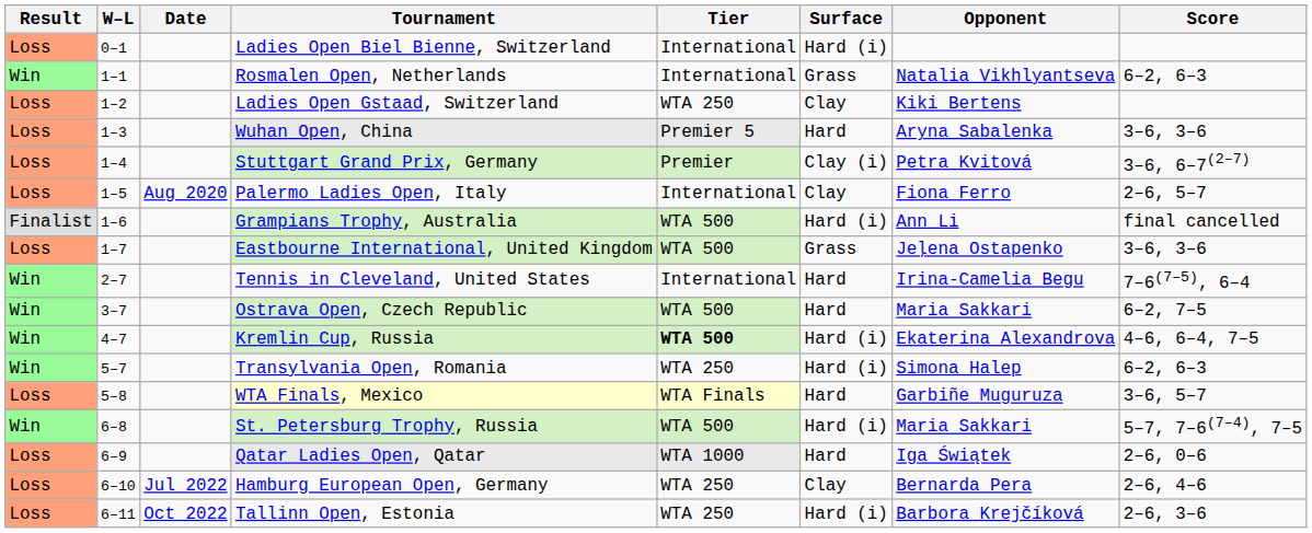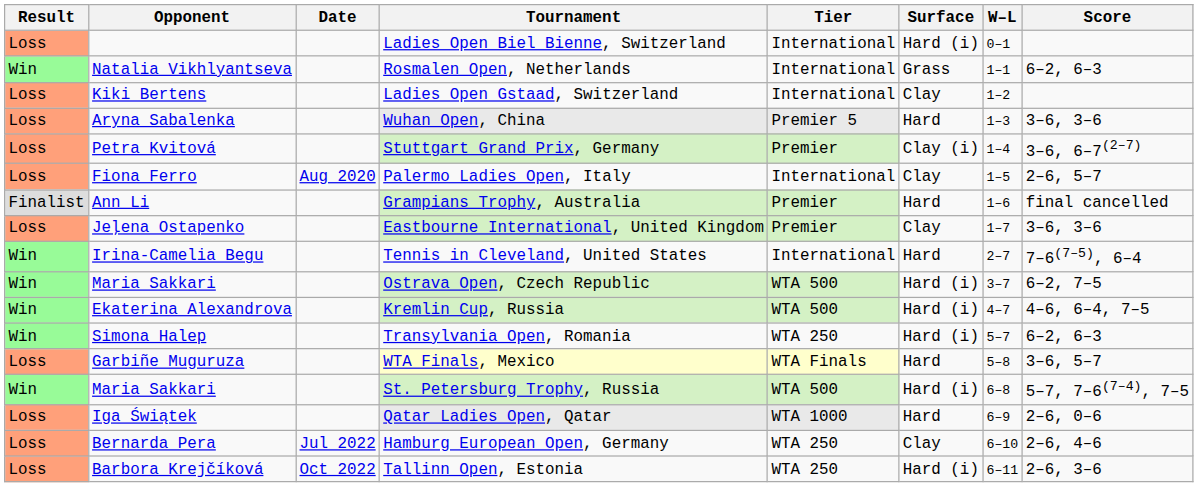columns swapped: W–L <-> Opponent
Ladies Open Gstaad, Switzerland | Tier: WTA 250 -> International
Grampians Trophy, Australia | Tier: WTA 500 -> Premier
Grampians Trophy, Australia | Surface: Hard (i) -> Hard
Eastbourne International, United Kingdom | Tier: WTA 500 -> Premier
Eastbourne International, United Kingdom | Surface: Grass -> Clay
Ostrava Open, Czech Republic | Surface: Hard -> Hard (i)
Kremlin Cup, Russia | Tier: bold -> normal
